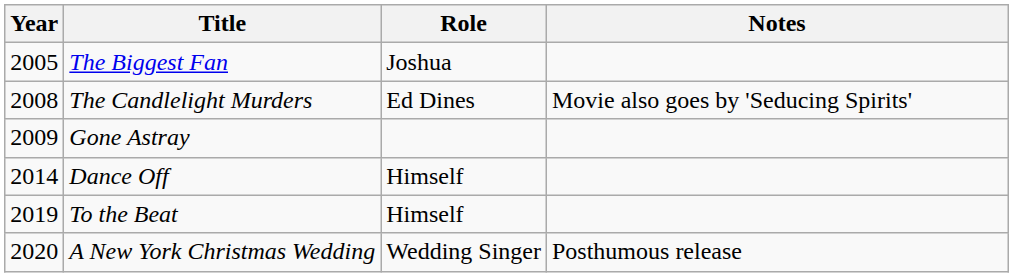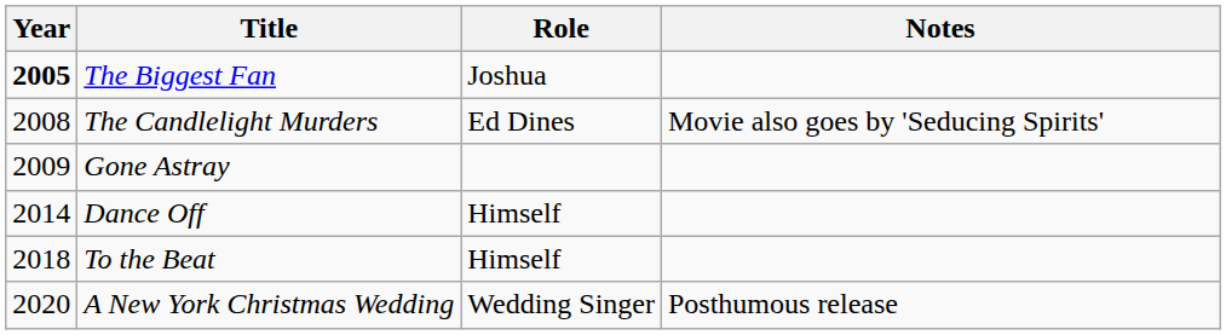The Biggest Fan | Year: normal -> bold
To the Beat | Year: 2019 -> 2018
